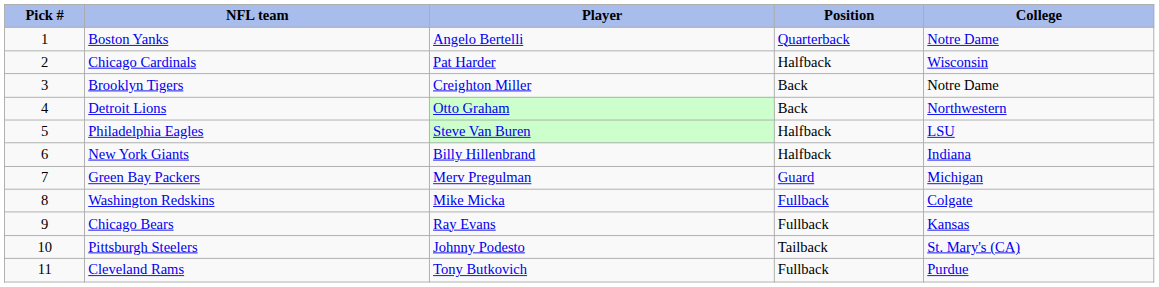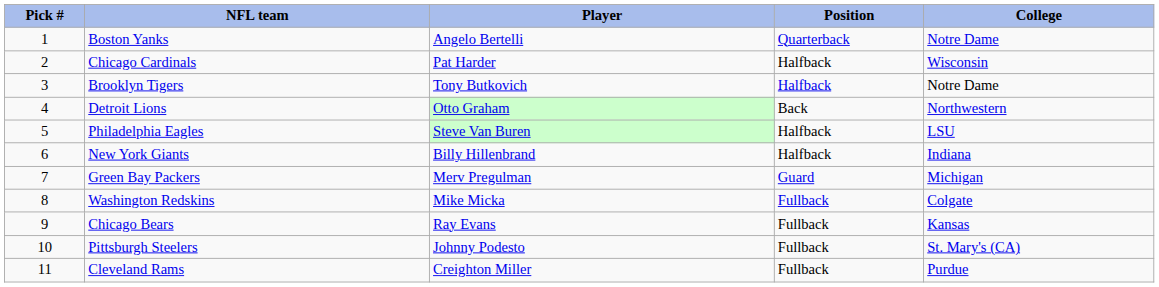Brooklyn Tigers | Player: Creighton Miller -> Tony Butkovich
Brooklyn Tigers | Position: Back -> Halfback
Pittsburgh Steelers | Position: Tailback -> Fullback
Cleveland Rams | Player: Tony Butkovich -> Creighton Miller
